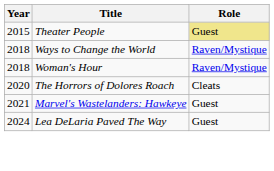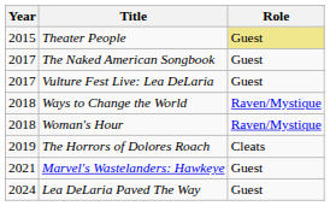+ row: 2017 | The Naked American Songbook | Guest
+ row: 2017 | Vulture Fest Live: Lea DeLaria | Guest
The Horrors of Dolores Roach | Year: 2020 -> 2019
